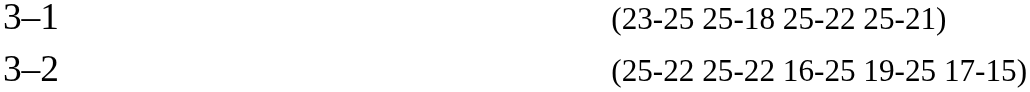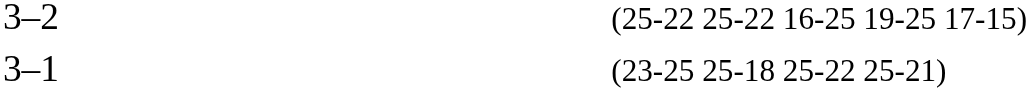rows swapped: 3–2 <-> 3–1
